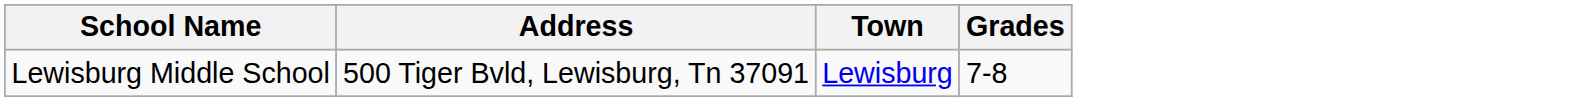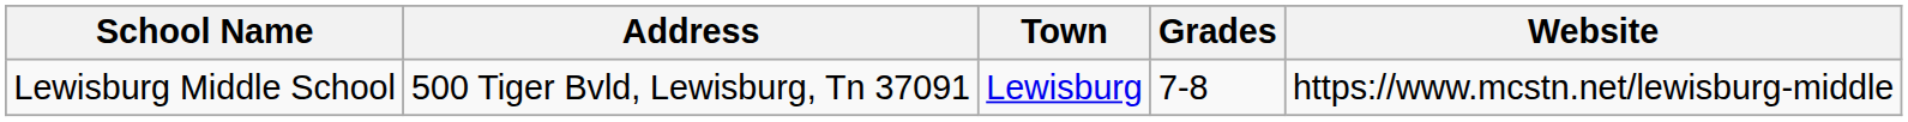+ column: Website | https://www.mcstn.net/lewisburg-middle
